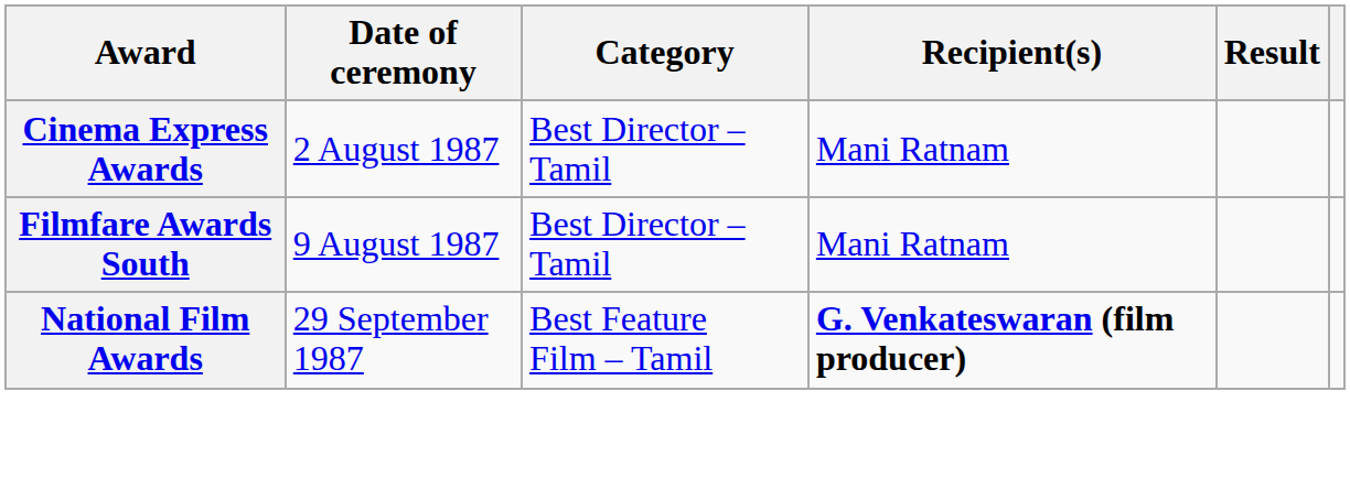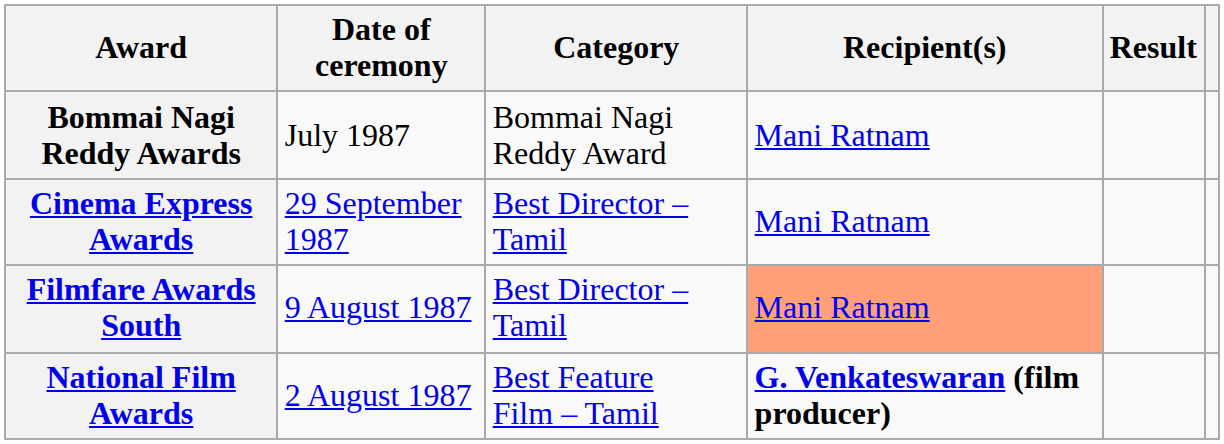+ row: Bommai Nagi Reddy Awards | July 1987 | Bommai Nagi Reddy Award | Mani Ratnam
Cinema Express Awards | Date of ceremony: 2 August 1987 -> 29 September 1987
Filmfare Awards South | Recipient(s): no background -> lightsalmon background
National Film Awards | Date of ceremony: 29 September 1987 -> 2 August 1987
